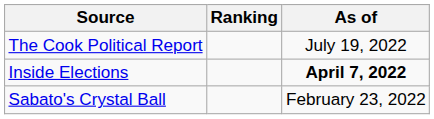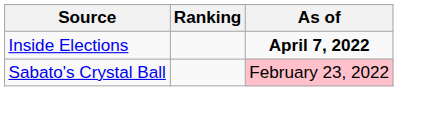- row: The Cook Political Report | July 19, 2022
Sabato's Crystal Ball | As of: no background -> pink background
